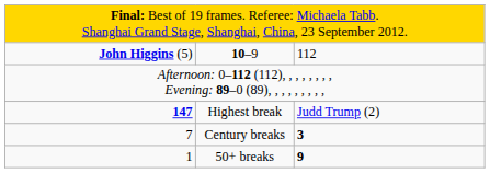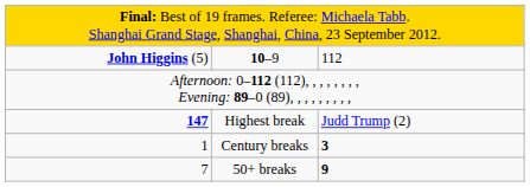Century breaks | column 1: 7 -> 1
50+ breaks | column 1: 1 -> 7
